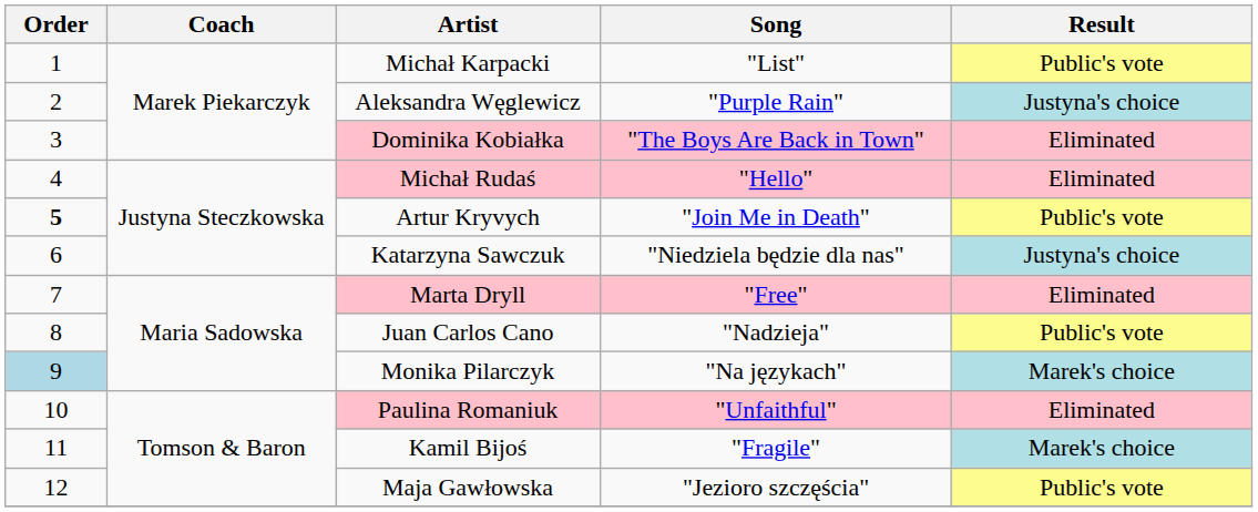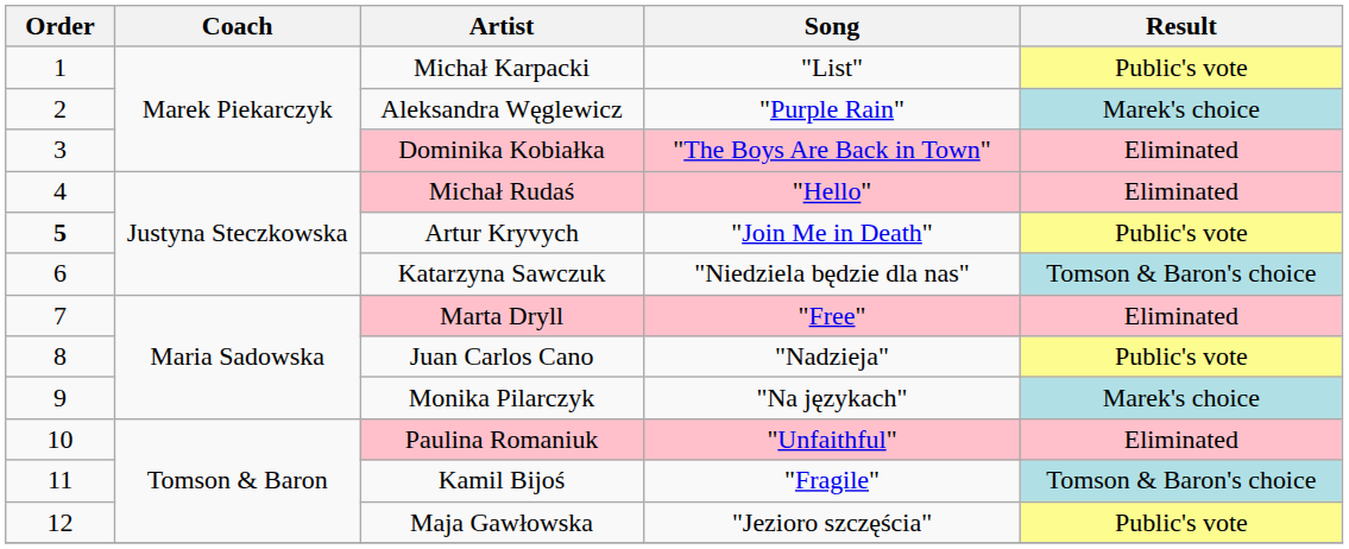Aleksandra Węglewicz | Result: Justyna's choice -> Marek's choice
Katarzyna Sawczuk | Result: Justyna's choice -> Tomson & Baron's choice
Monika Pilarczyk | Order: lightblue background -> no background
Kamil Bijoś | Result: Marek's choice -> Tomson & Baron's choice
